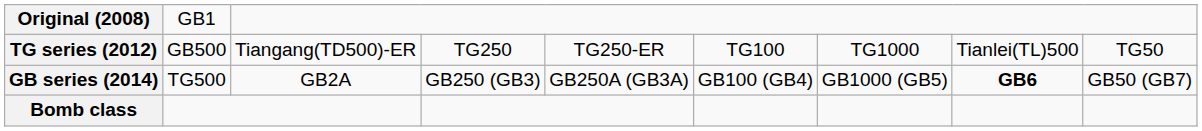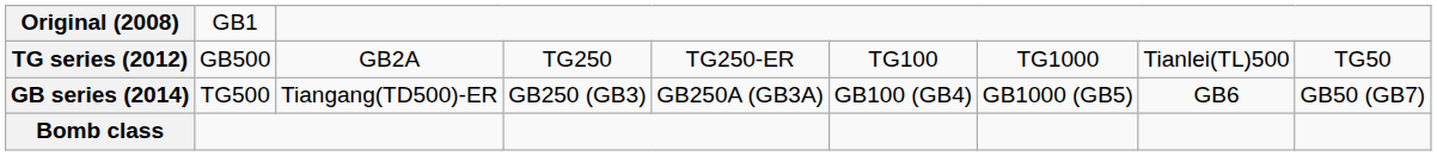TG series (2012) | column 3: Tiangang(TD500)-ER -> GB2A
GB series (2014) | column 3: GB2A -> Tiangang(TD500)-ER
GB series (2014) | column 8: bold -> normal
